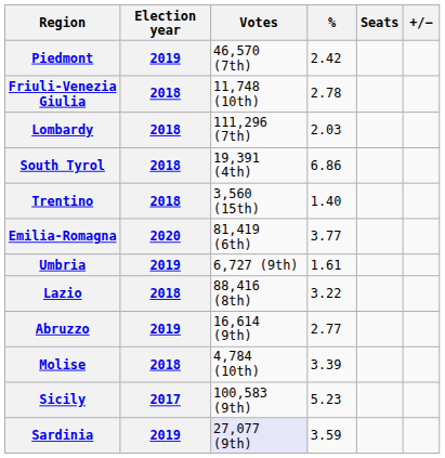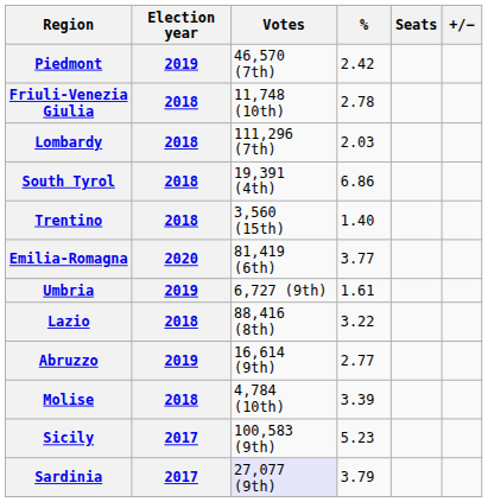Sardinia | Election year: 2019 -> 2017
Sardinia | %: 3.59 -> 3.79
